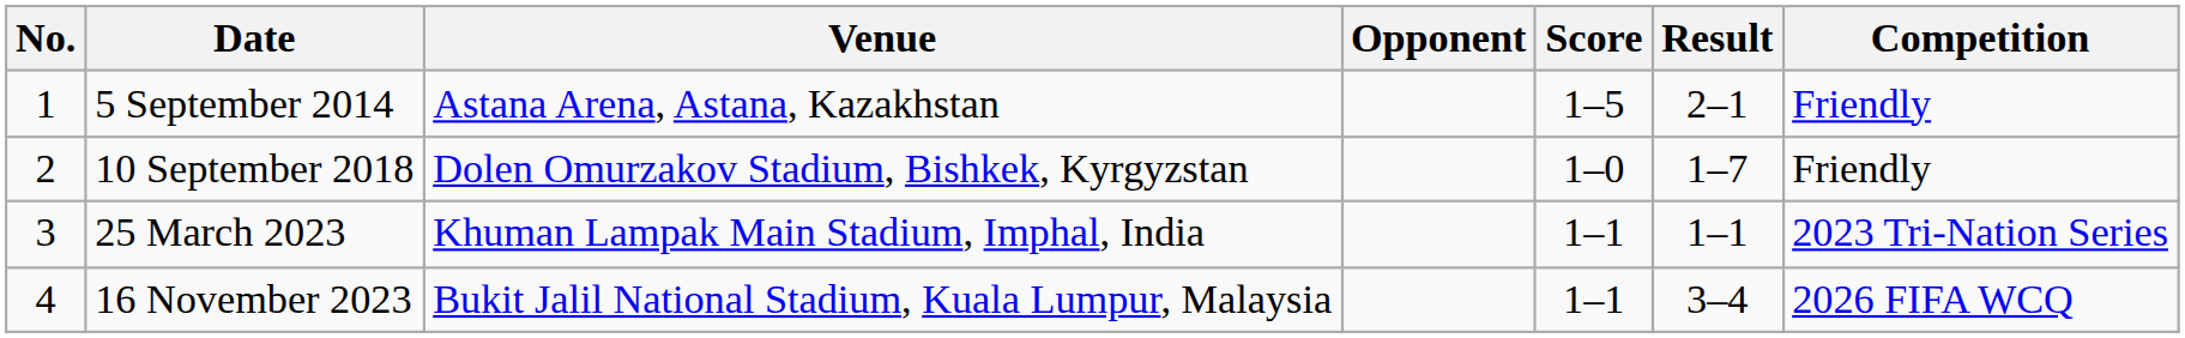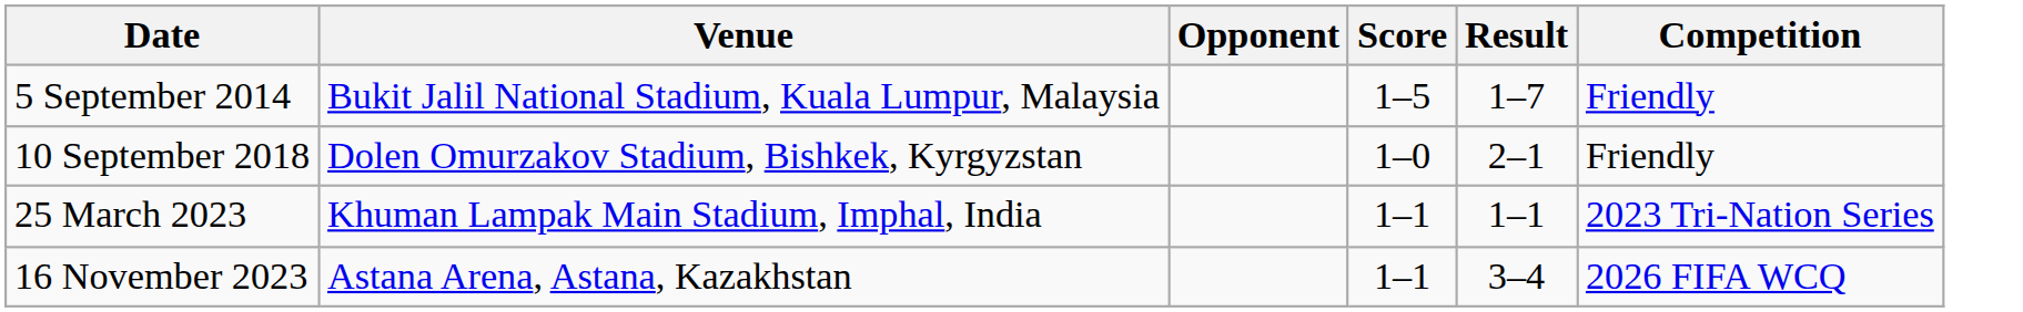- column: No. | 1 | 2 | 3 | 4
5 September 2014 | Venue: Astana Arena, Astana, Kazakhstan -> Bukit Jalil National Stadium, Kuala Lumpur, Malaysia
5 September 2014 | Result: 2–1 -> 1–7
10 September 2018 | Result: 1–7 -> 2–1
16 November 2023 | Venue: Bukit Jalil National Stadium, Kuala Lumpur, Malaysia -> Astana Arena, Astana, Kazakhstan
